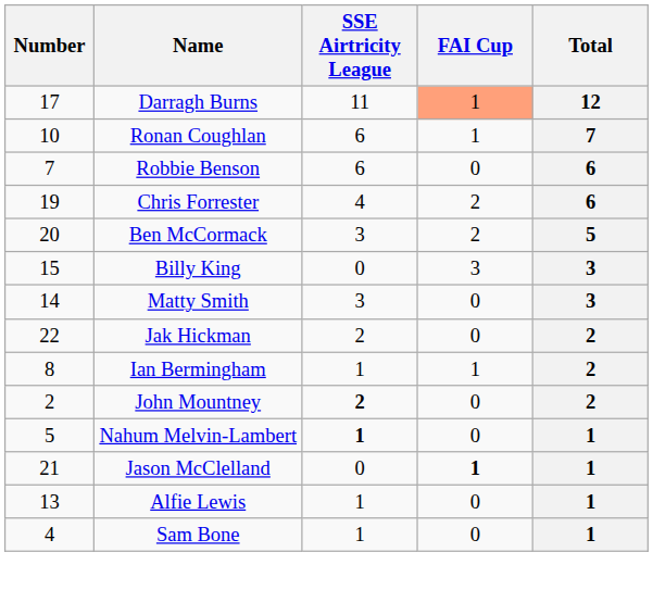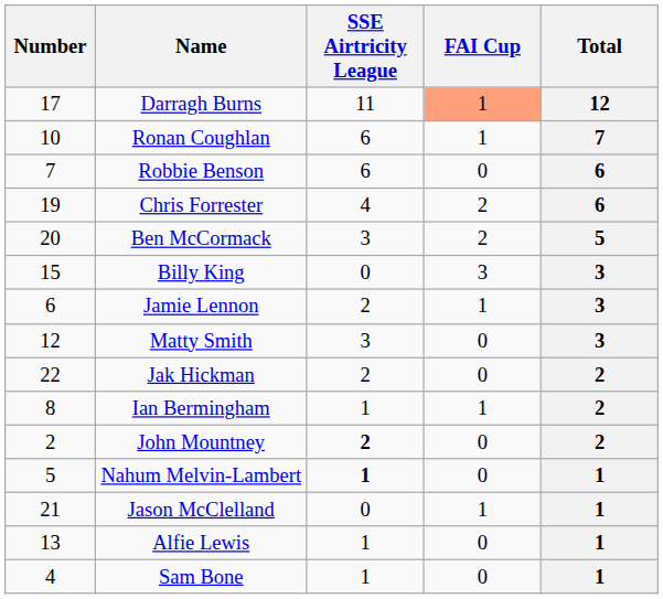+ row: 6 | Jamie Lennon | 2 | 1 | 3
Matty Smith | Number: 14 -> 12
Jason McClelland | FAI Cup: bold -> normal
